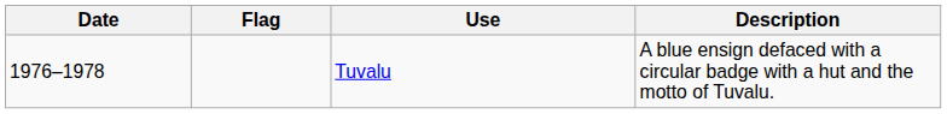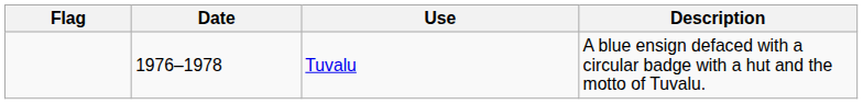columns swapped: Flag <-> Date
